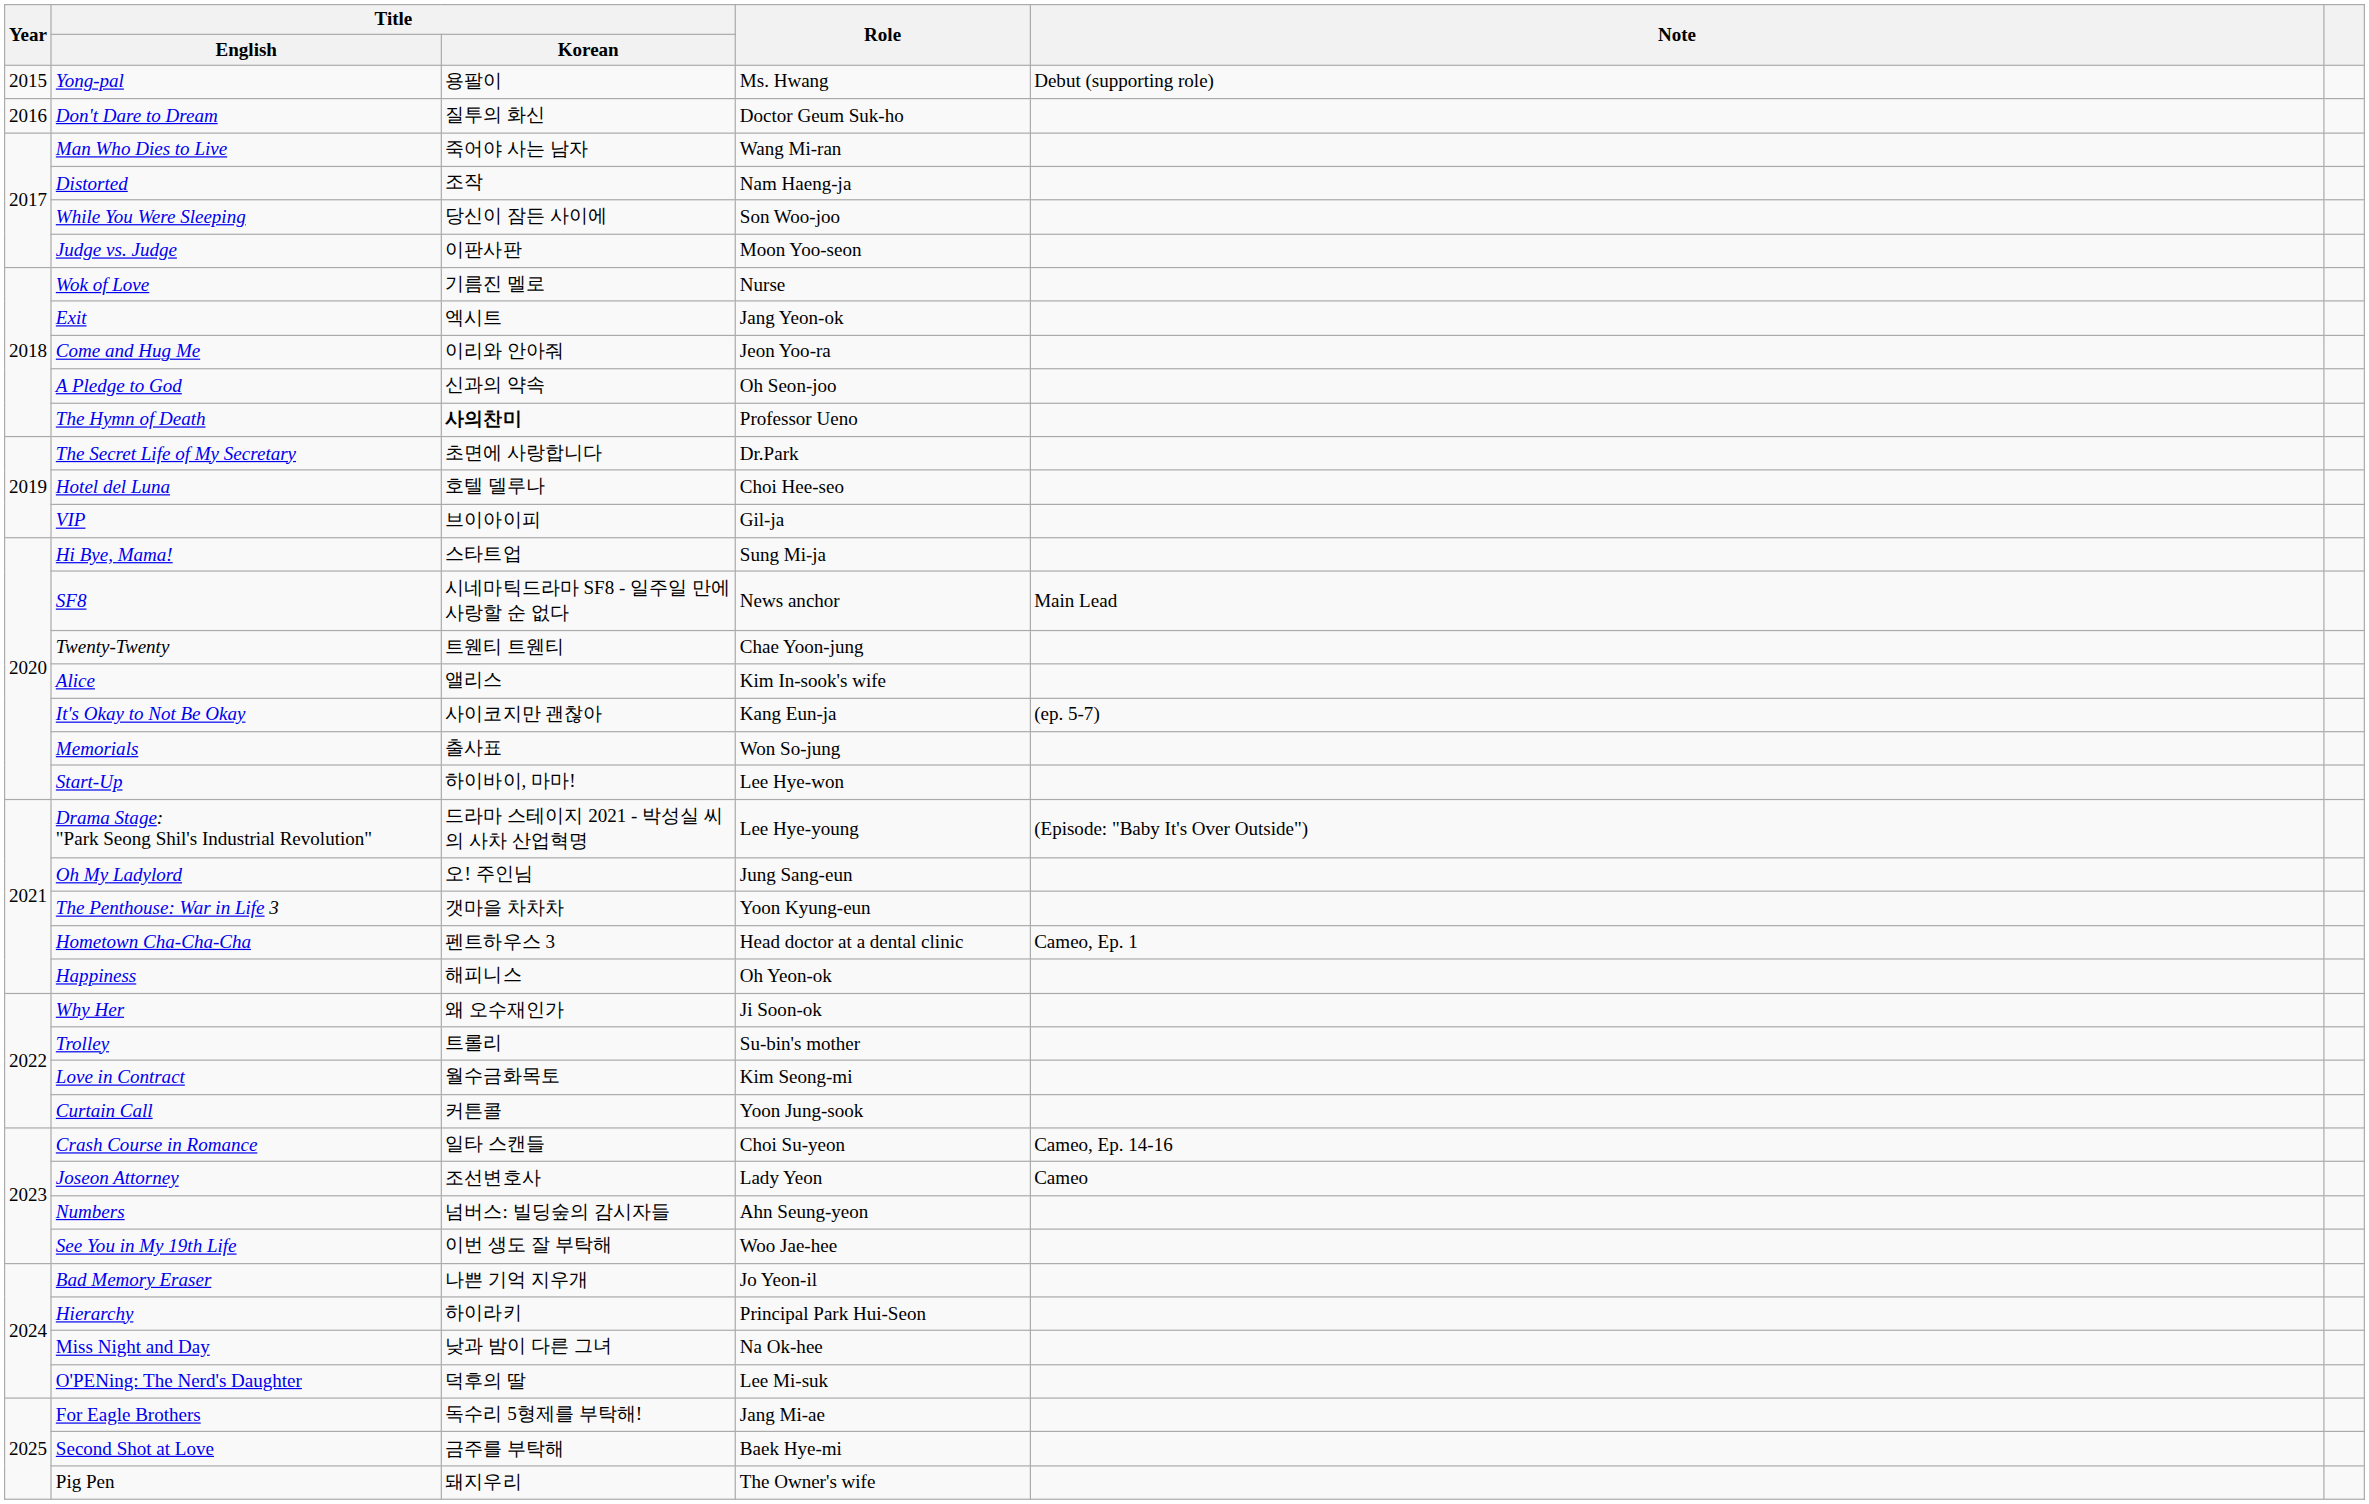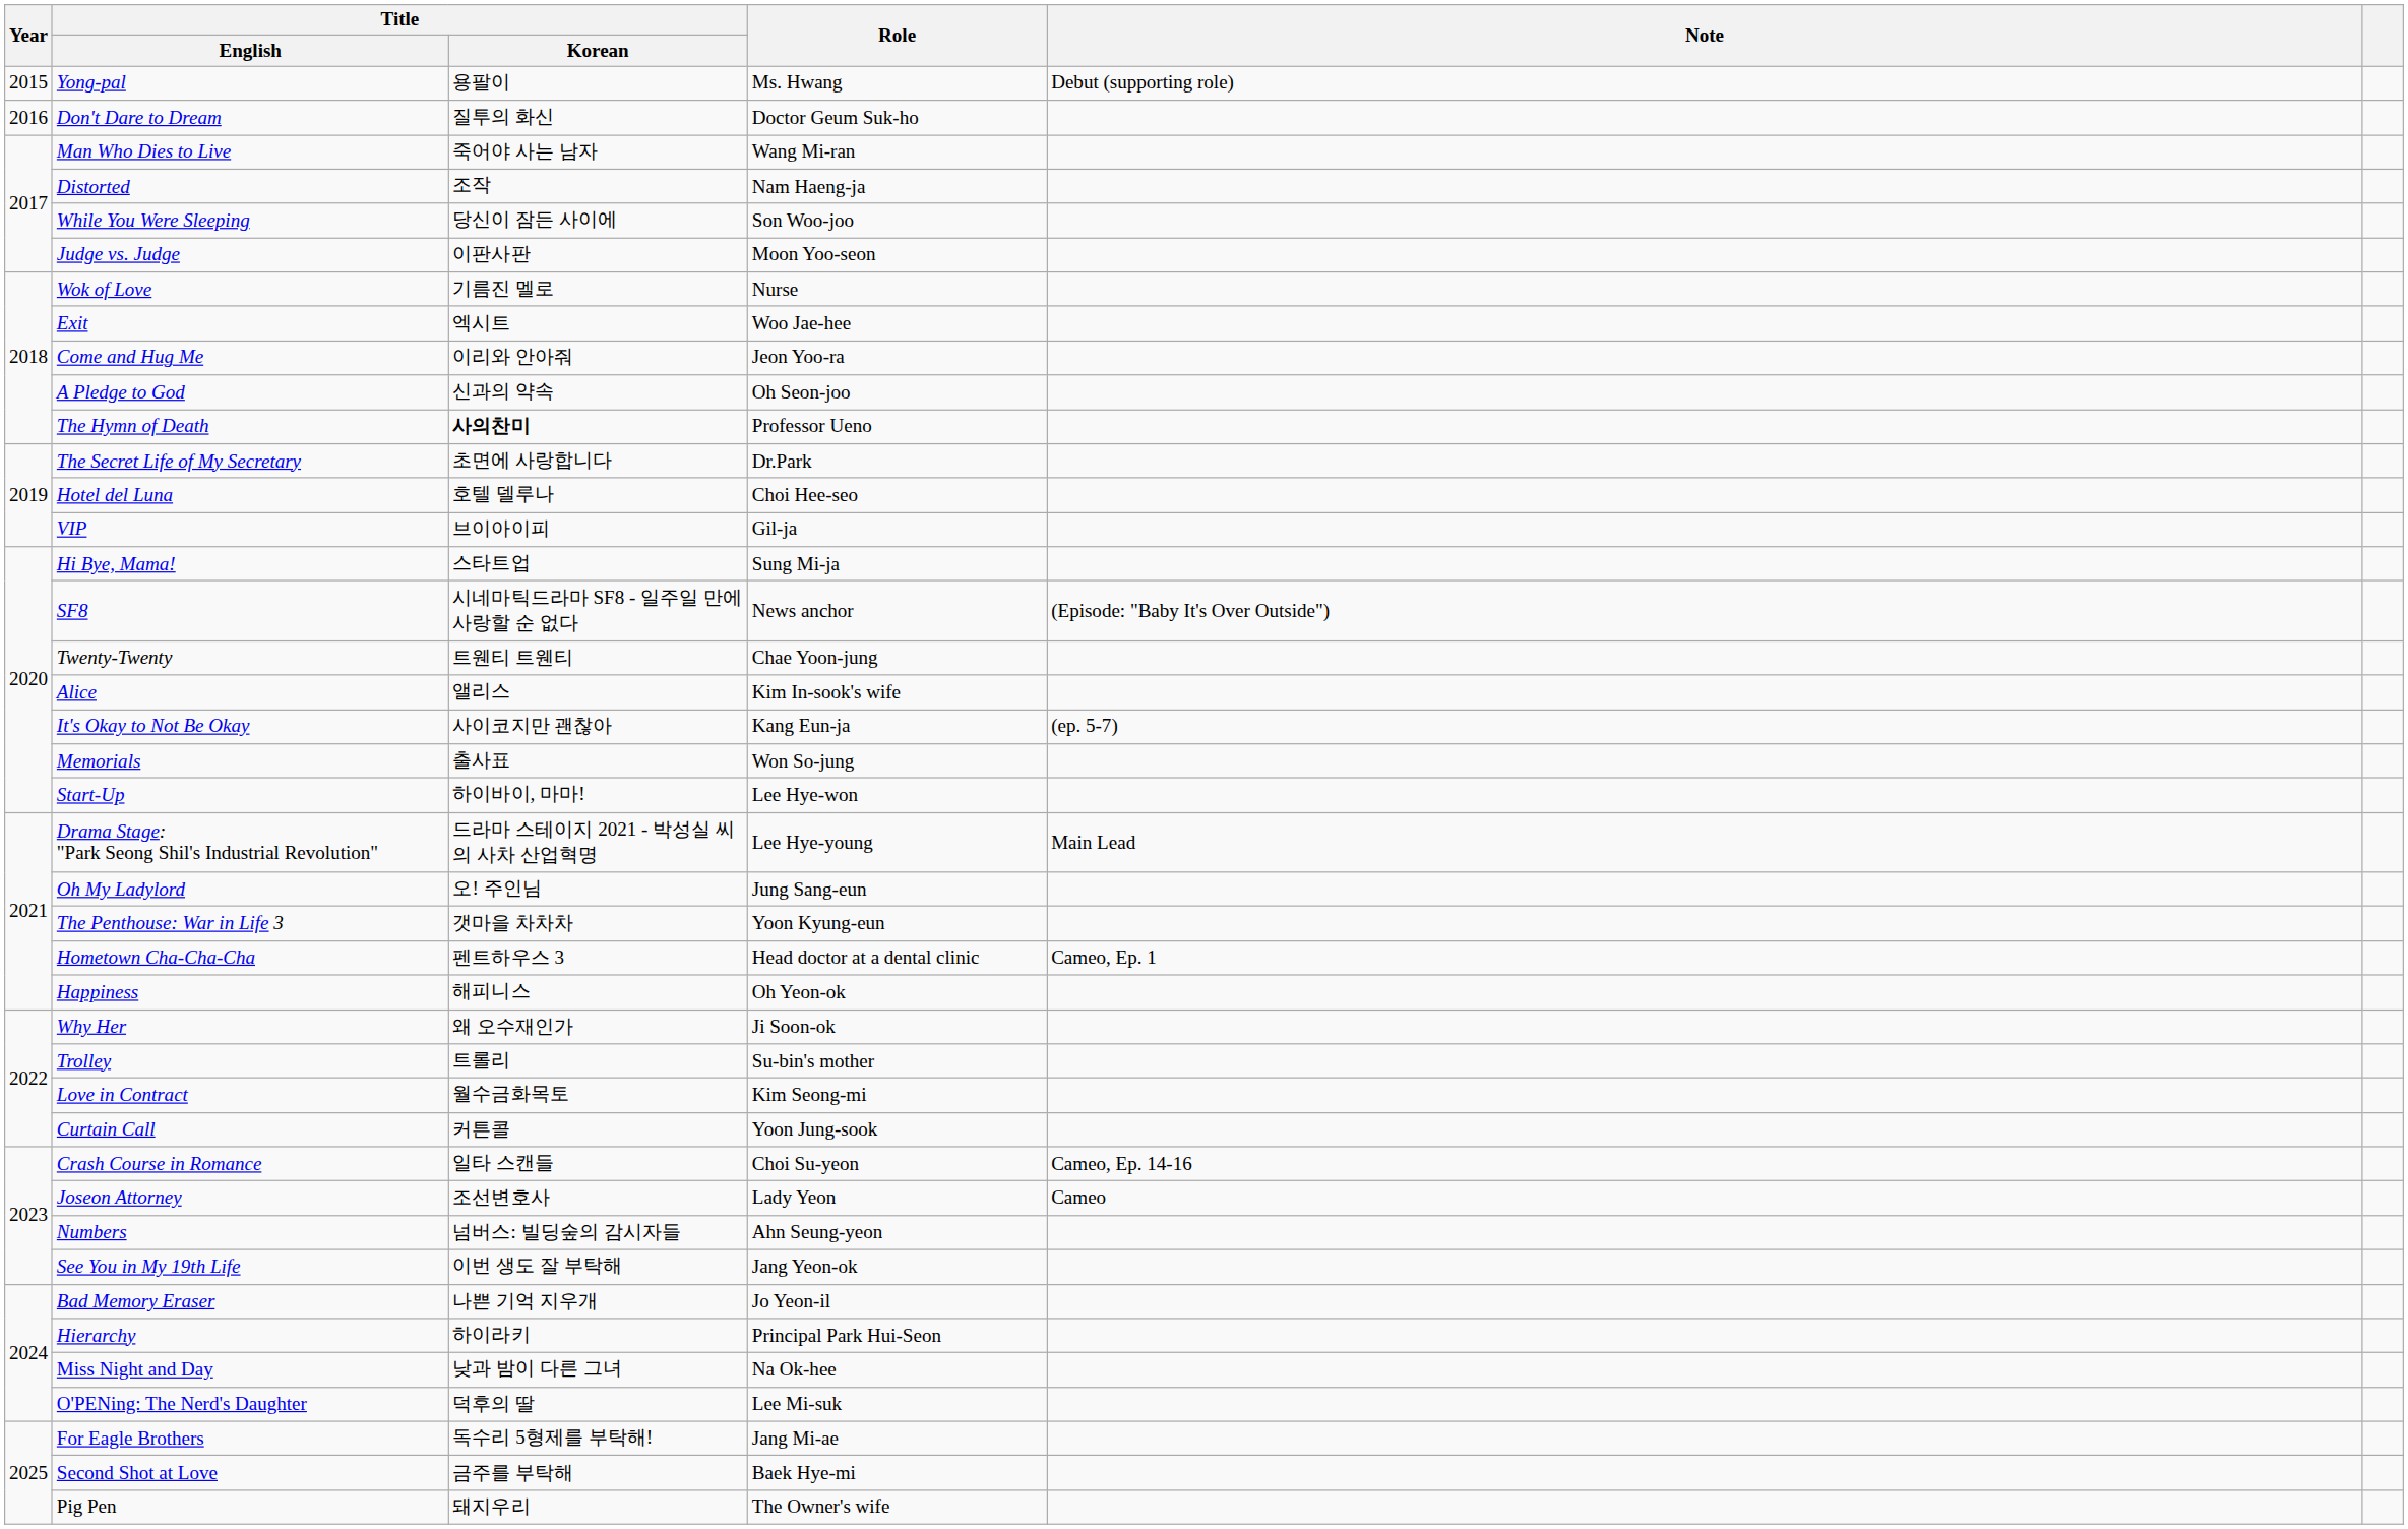Exit | Role: Jang Yeon-ok -> Woo Jae-hee
SF8 | Note: Main Lead -> (Episode: "Baby It's Over Outside")
Drama Stage: "Park Seong Shil's Industrial Revolution" | Note: (Episode: "Baby It's Over Outside") -> Main Lead
See You in My 19th Life | Role: Woo Jae-hee -> Jang Yeon-ok
